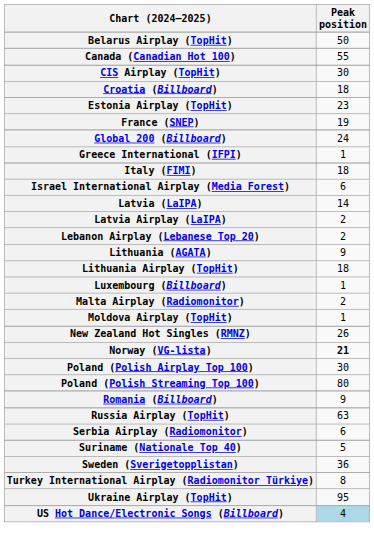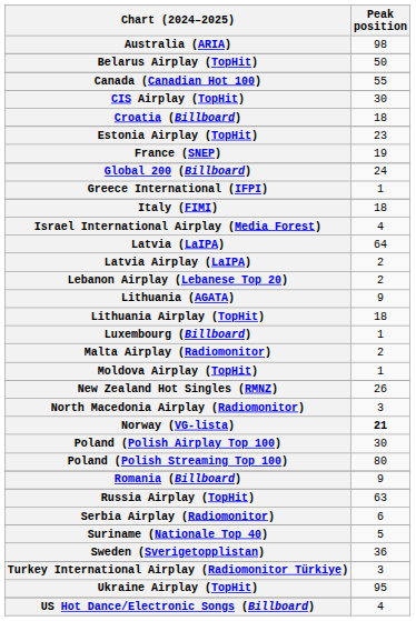+ row: Australia (ARIA) | 98
Israel International Airplay (Media Forest) | Peak position: 6 -> 4
Latvia (LaIPA) | Peak position: 14 -> 64
+ row: North Macedonia Airplay (Radiomonitor) | 3
Turkey International Airplay (Radiomonitor Türkiye) | Peak position: 8 -> 3
US Hot Dance/Electronic Songs (Billboard) | Peak position: lightblue background -> no background
